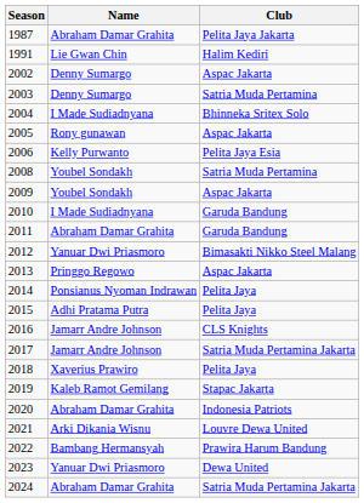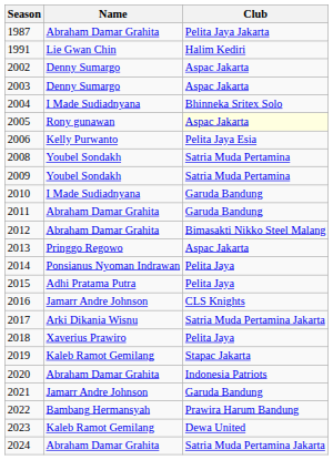2003 | Club: Satria Muda Pertamina -> Aspac Jakarta
2005 | Club: no background -> lightyellow background
2009 | Club: Aspac Jakarta -> Satria Muda Pertamina
2012 | Name: Yanuar Dwi Priasmoro -> Abraham Damar Grahita
2017 | Name: Jamarr Andre Johnson -> Arki Dikania Wisnu
2021 | Name: Arki Dikania Wisnu -> Jamarr Andre Johnson
2021 | Club: Louvre Dewa United -> Garuda Bandung
2023 | Name: Yanuar Dwi Priasmoro -> Kaleb Ramot Gemilang
